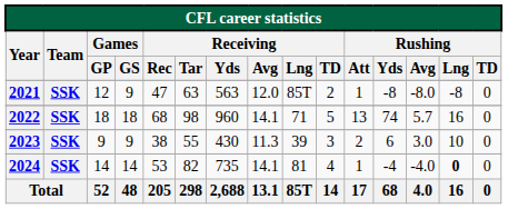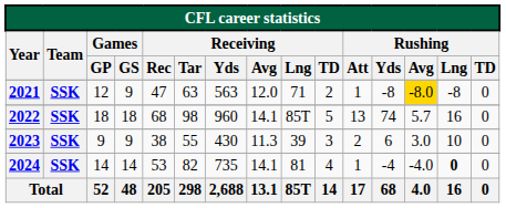2021 | Receiving / Lng: 85T -> 71
2021 | Rushing / Avg: no background -> gold background
2022 | Receiving / Lng: 71 -> 85T
